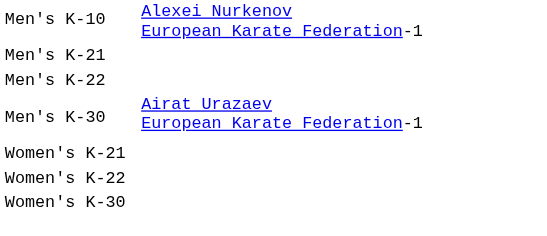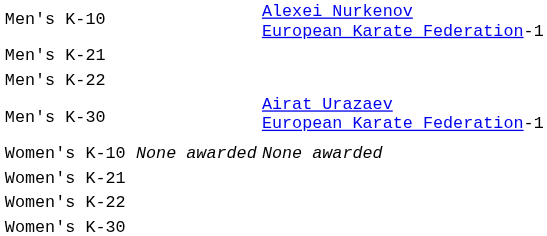+ row: Women's K-10 | None awarded | None awarded
